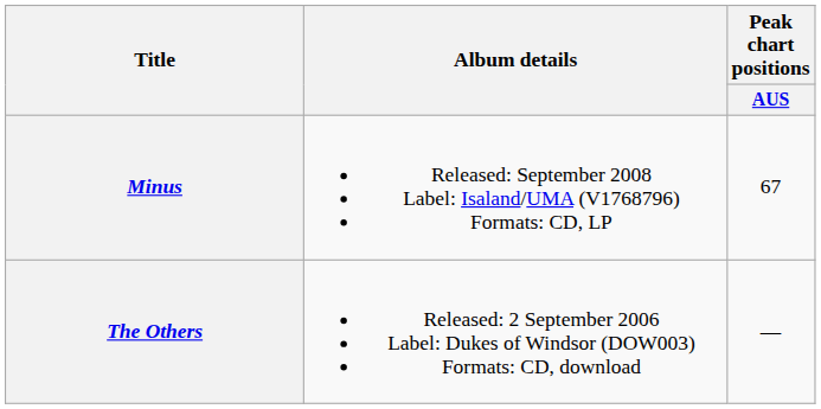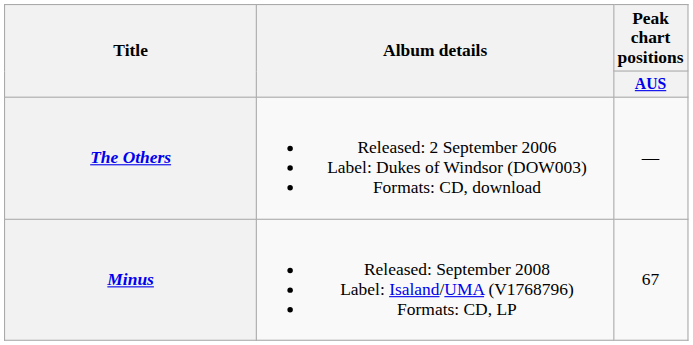rows swapped: The Others <-> Minus
